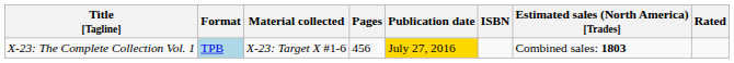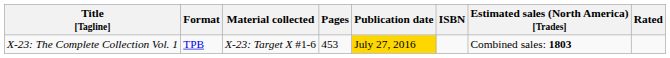X-23: The Complete Collection Vol. 1 | Format: lightblue background -> no background
X-23: The Complete Collection Vol. 1 | Pages: 456 -> 453
